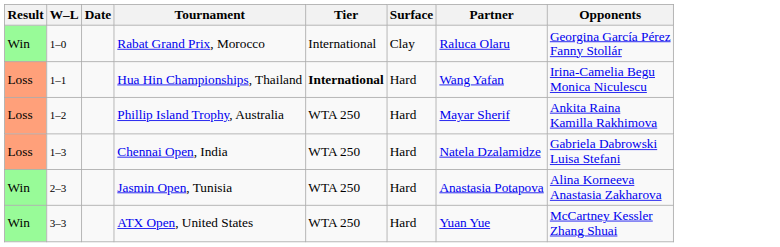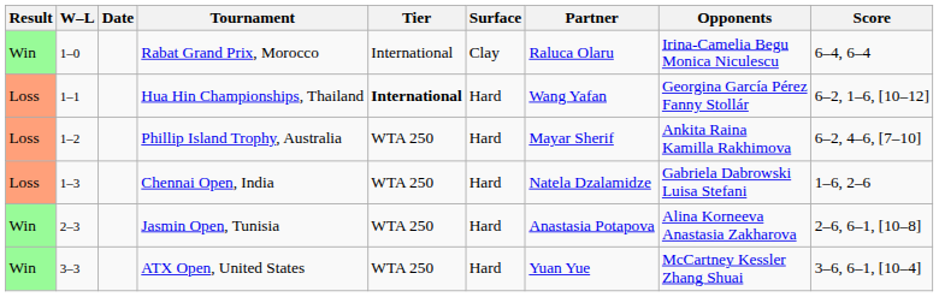+ column: Score | 6–4, 6–4 | 6–2, 1–6, [10–12] | 6–2, 4–6, [7–10] | 1–6, 2–6 | 2–6, 6–1, [10–8] | 3–6, 6–1, [10–4]
Rabat Grand Prix, Morocco | Opponents: Georgina García Pérez Fanny Stollár -> Irina-Camelia Begu Monica Niculescu
Hua Hin Championships, Thailand | Opponents: Irina-Camelia Begu Monica Niculescu -> Georgina García Pérez Fanny Stollár
